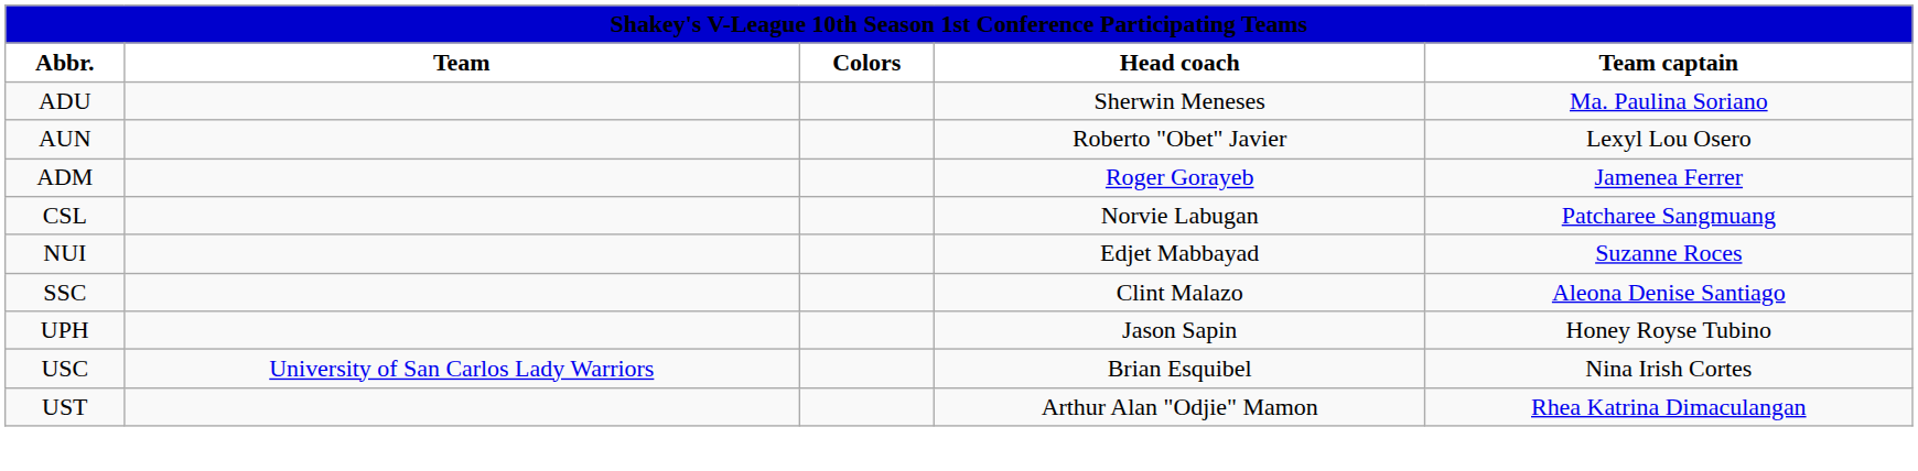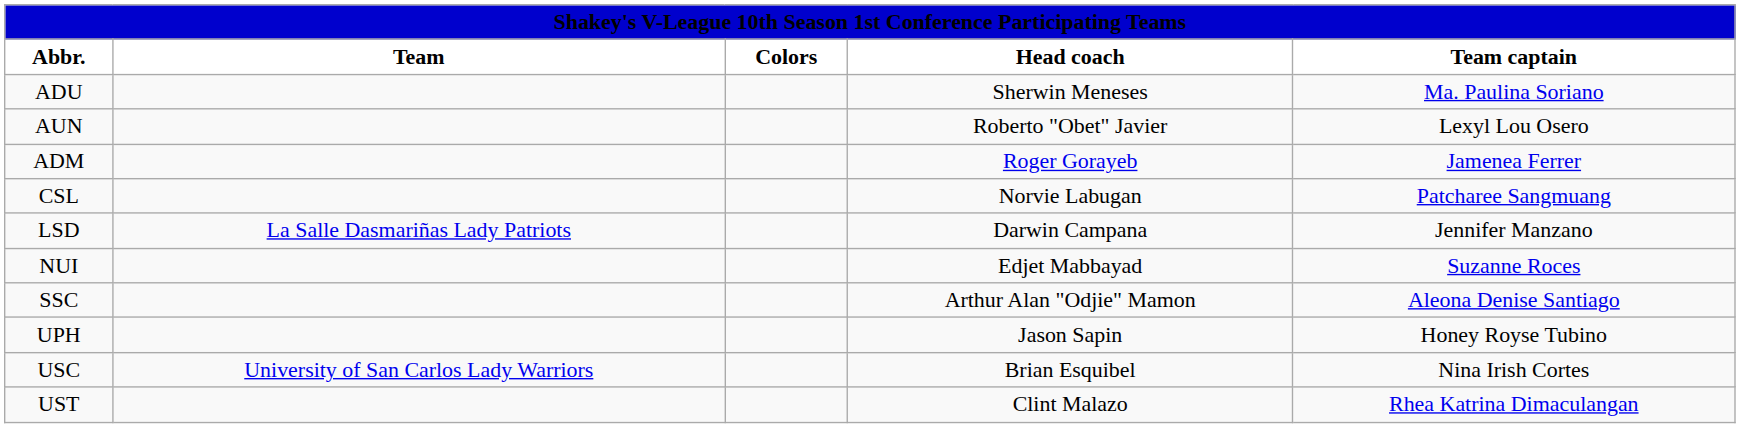+ row: LSD | La Salle Dasmariñas Lady Patriots | Darwin Campana | Jennifer Manzano
SSC | Head coach: Clint Malazo -> Arthur Alan "Odjie" Mamon
UST | Head coach: Arthur Alan "Odjie" Mamon -> Clint Malazo
